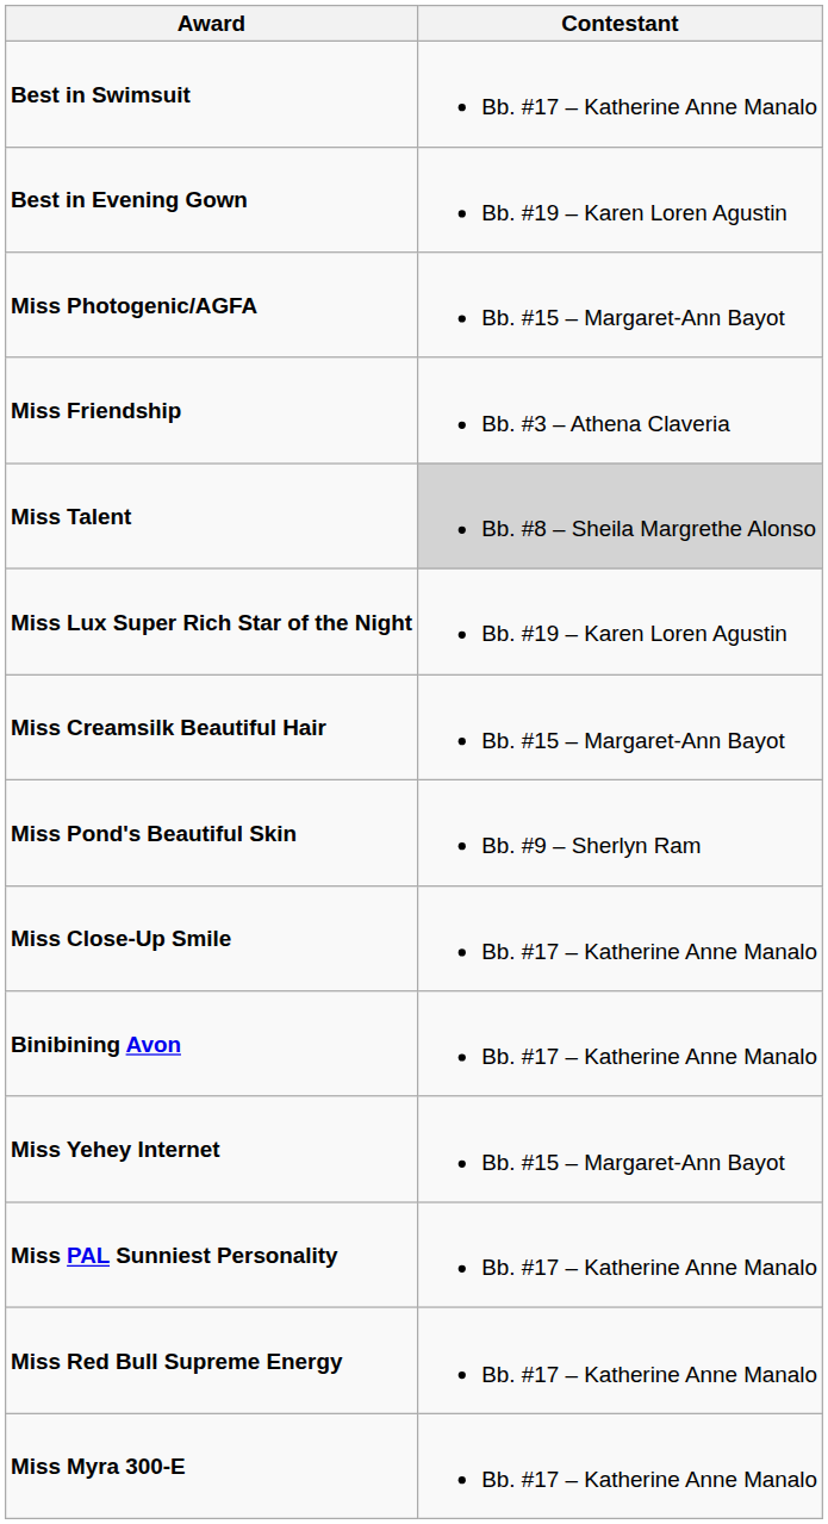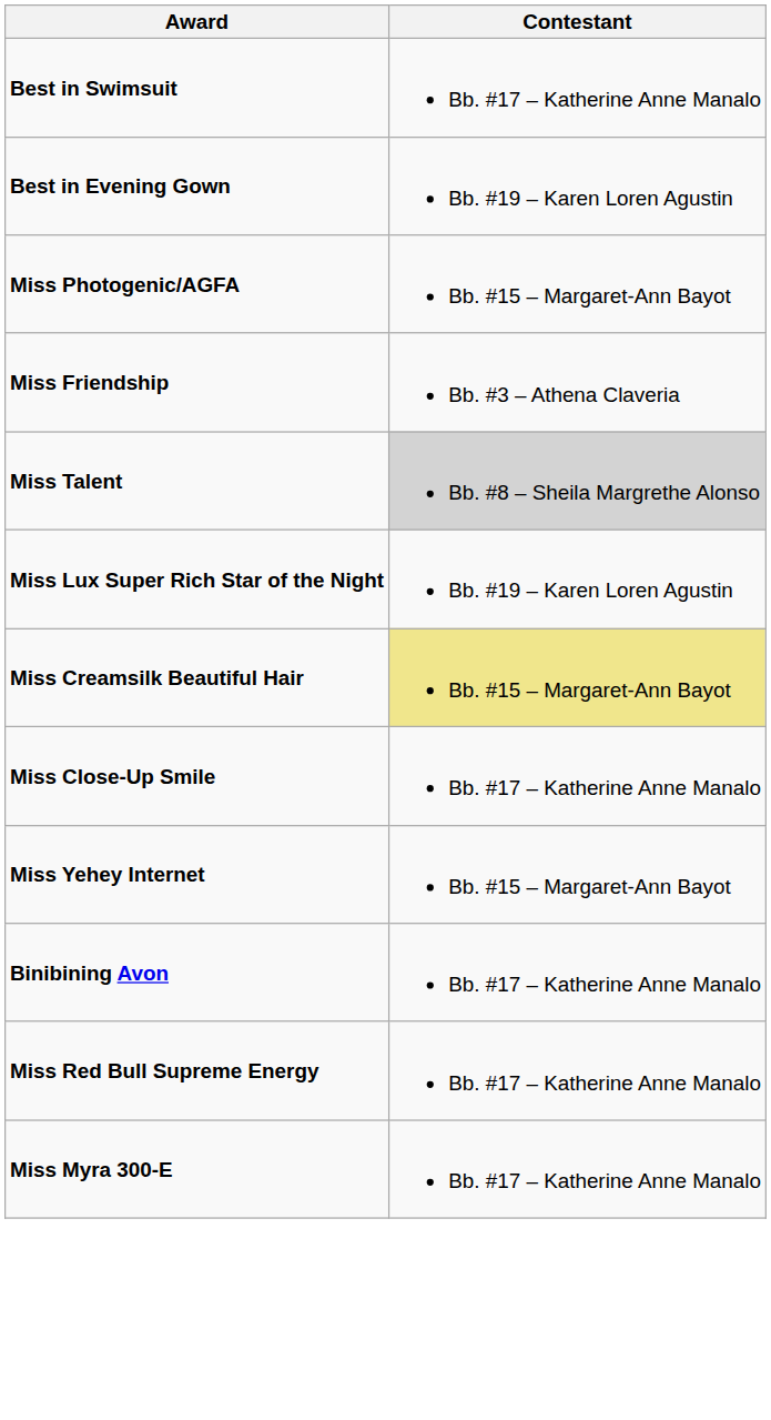Miss Creamsilk Beautiful Hair | Contestant: no background -> khaki background
- row: Miss Pond's Beautiful Skin | Bb. #9 – Sherlyn Ram
rows swapped: Miss Yehey Internet <-> Binibining Avon
- row: Miss PAL Sunniest Personality | Bb. #17 – Katherine Anne Manalo
